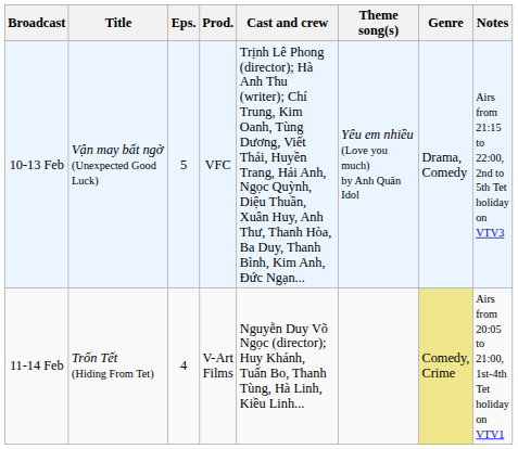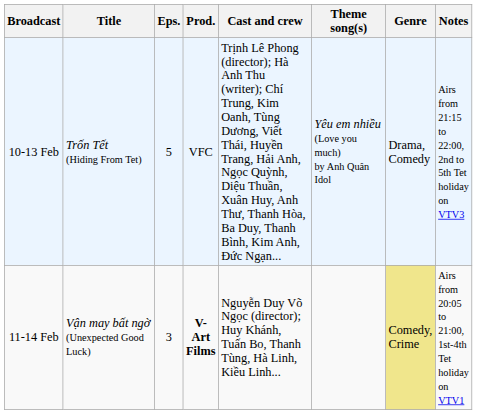10-13 Feb | Title: Vận may bất ngờ (Unexpected Good Luck) -> Trốn Tết (Hiding From Tet)
11-14 Feb | Title: Trốn Tết (Hiding From Tet) -> Vận may bất ngờ (Unexpected Good Luck)
11-14 Feb | Eps.: 4 -> 3
11-14 Feb | Prod.: normal -> bold
